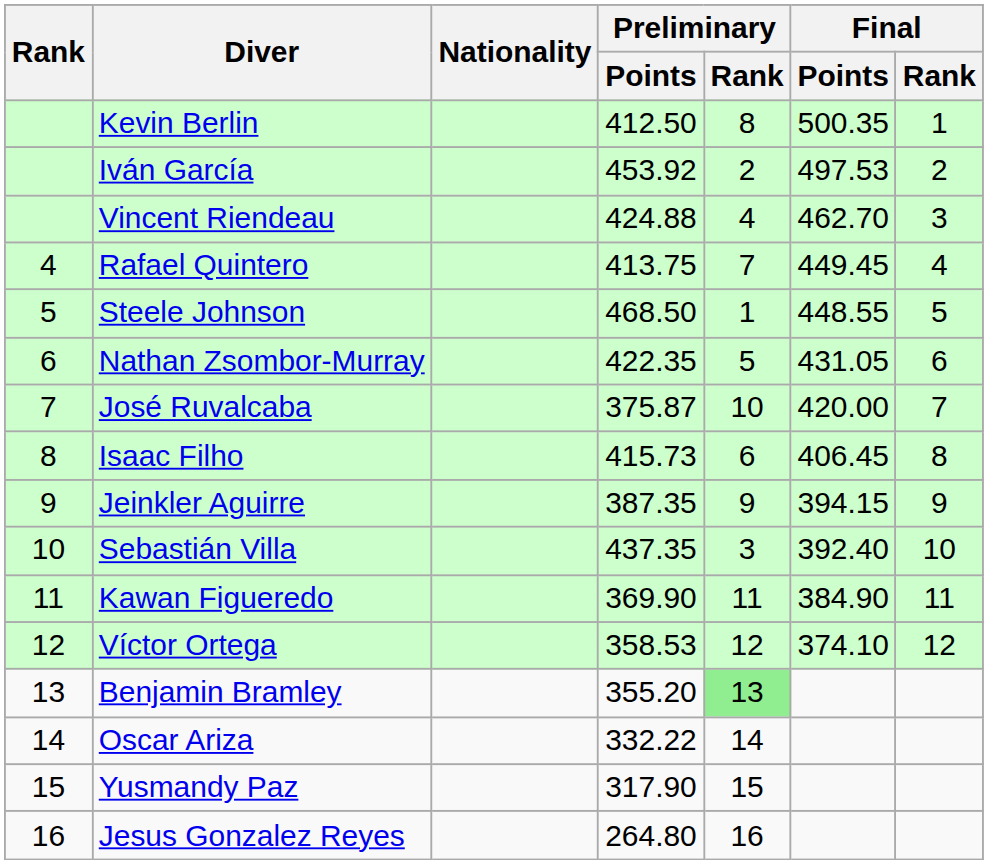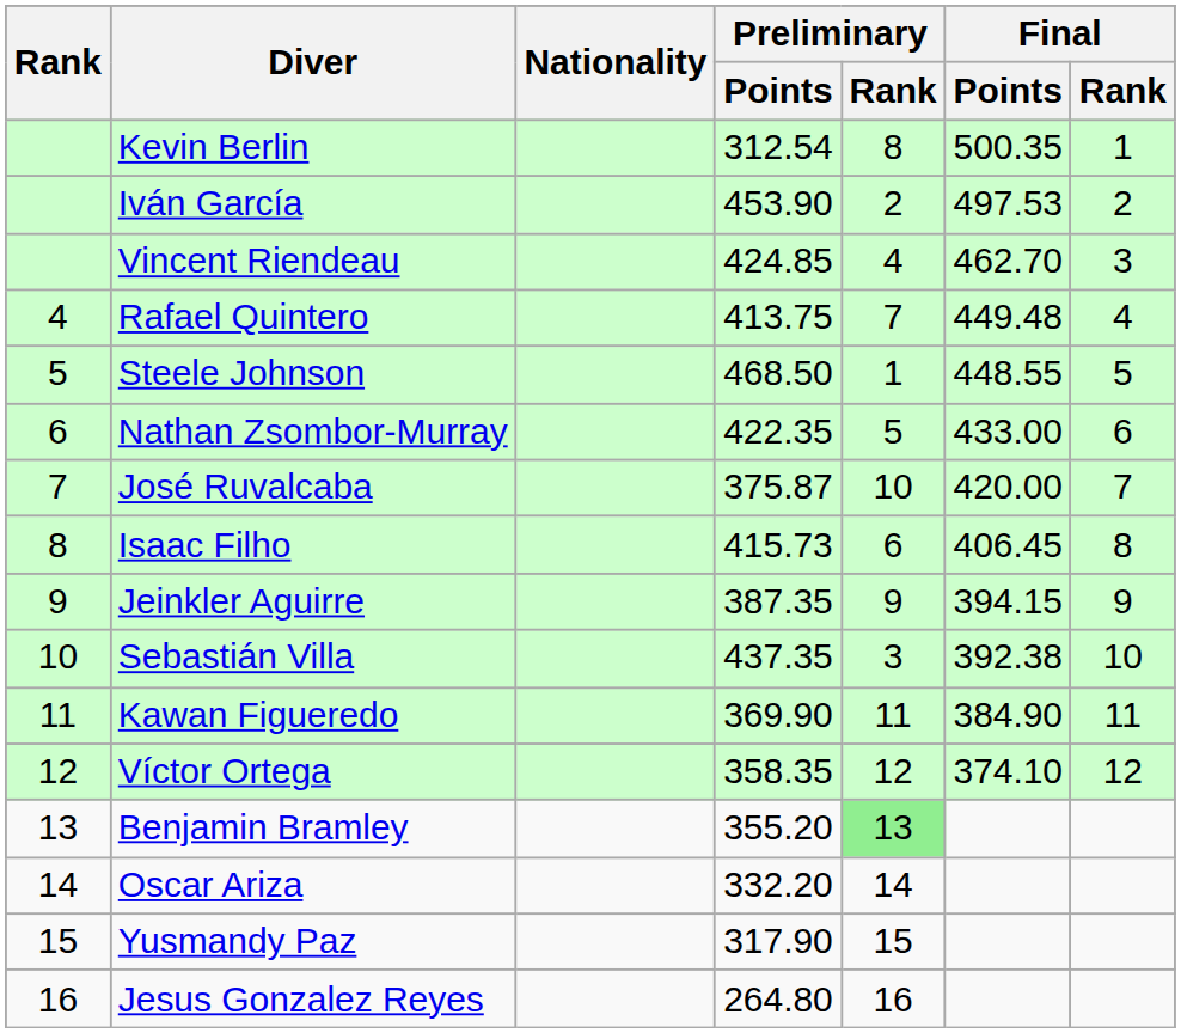Kevin Berlin | Preliminary / Points: 412.50 -> 312.54
Iván García | Preliminary / Points: 453.92 -> 453.90
Vincent Riendeau | Preliminary / Points: 424.88 -> 424.85
Rafael Quintero | Final / Points: 449.45 -> 449.48
Nathan Zsombor-Murray | Final / Points: 431.05 -> 433.00
Sebastián Villa | Final / Points: 392.40 -> 392.38
Víctor Ortega | Preliminary / Points: 358.53 -> 358.35
Oscar Ariza | Preliminary / Points: 332.22 -> 332.20
